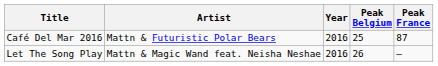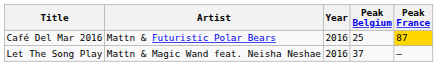Café Del Mar 2016 | Peak France: no background -> gold background
Let The Song Play | Peak Belgium: 26 -> 37
